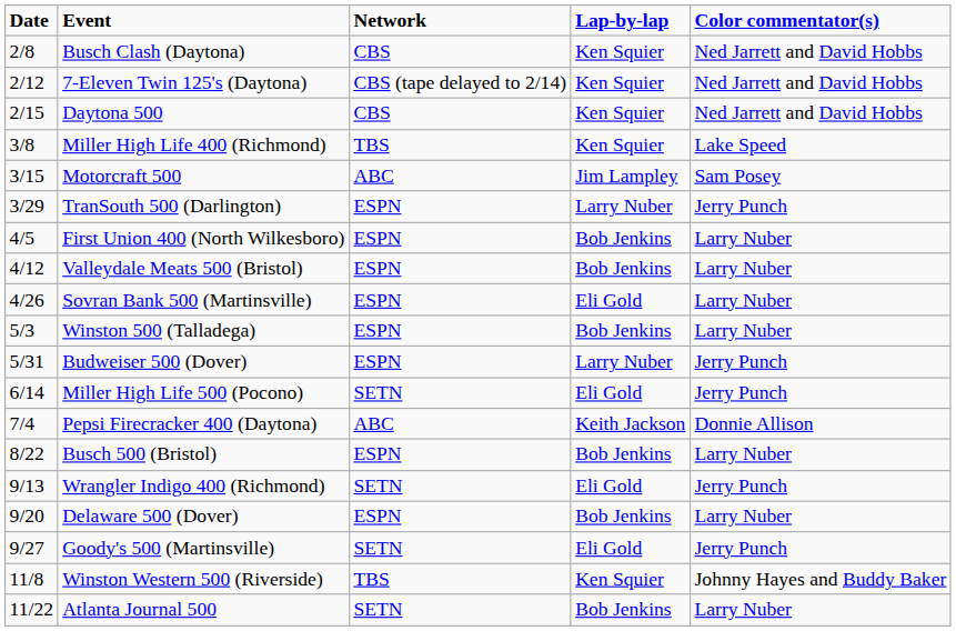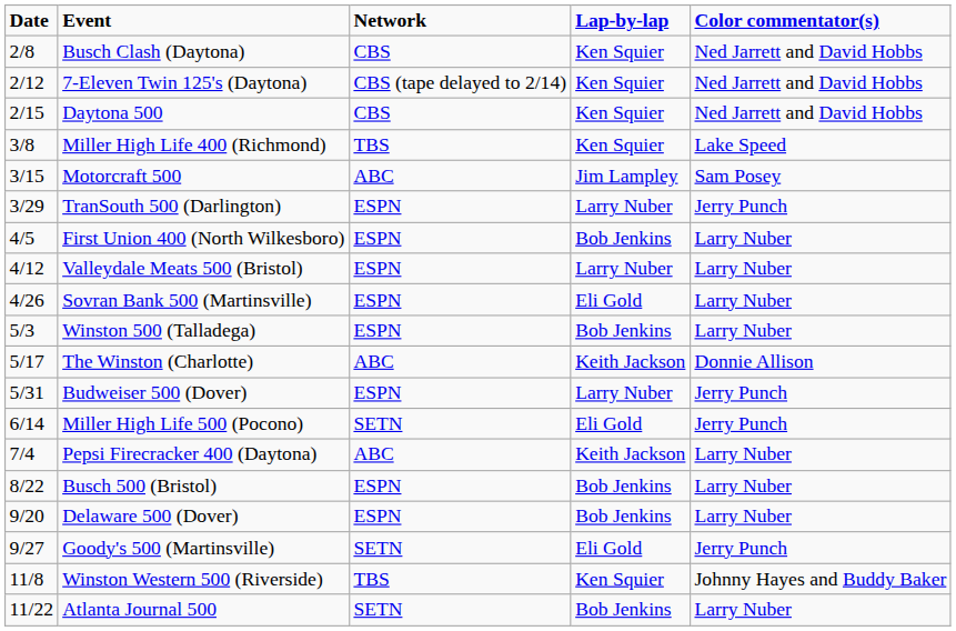Valleydale Meats 500 (Bristol) | Lap-by-lap: Bob Jenkins -> Larry Nuber
+ row: 5/17 | The Winston (Charlotte) | ABC | Keith Jackson | Donnie Allison
Pepsi Firecracker 400 (Daytona) | Color commentator(s): Donnie Allison -> Larry Nuber
- row: 9/13 | Wrangler Indigo 400 (Richmond) | SETN | Eli Gold | Jerry Punch
